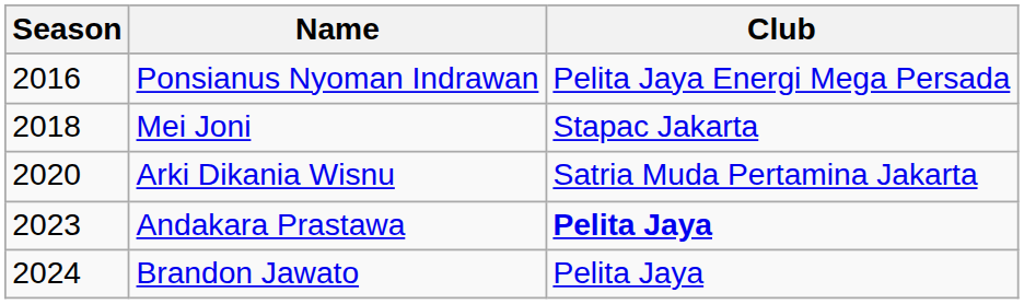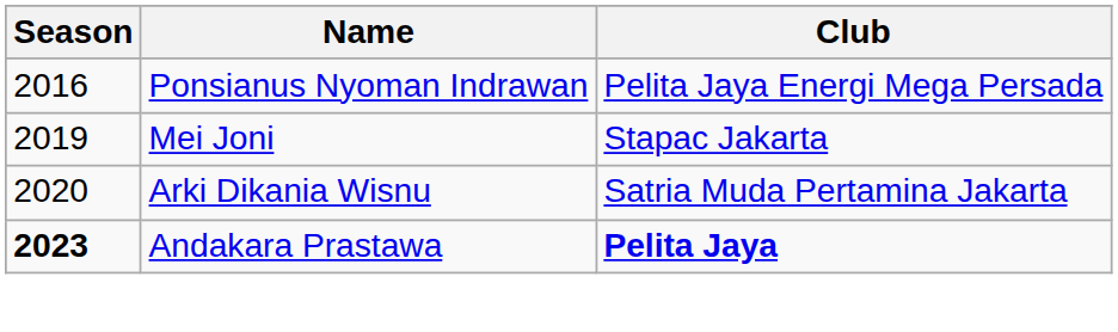Mei Joni | Season: 2018 -> 2019
Andakara Prastawa | Season: normal -> bold
- row: 2024 | Brandon Jawato | Pelita Jaya
